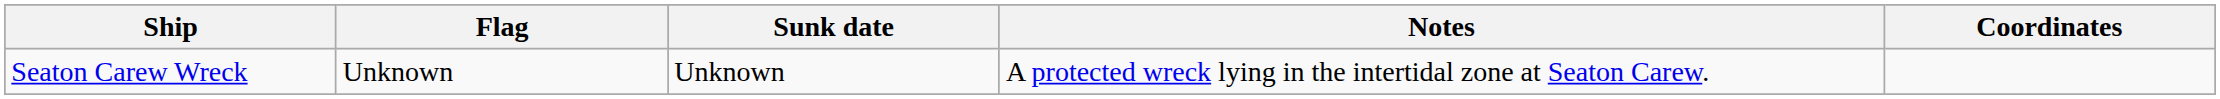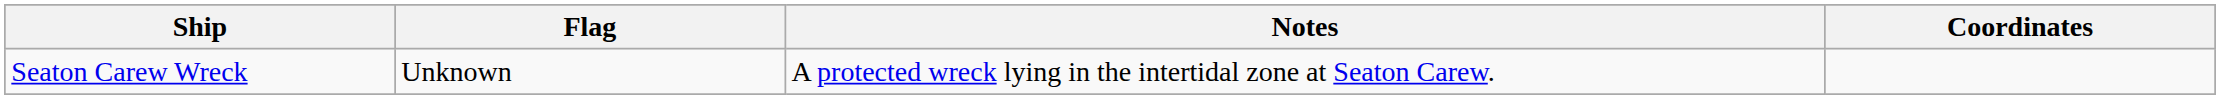- column: Sunk date | Unknown
